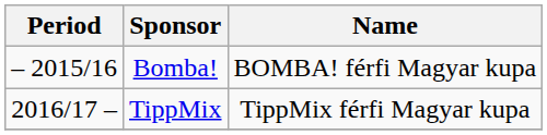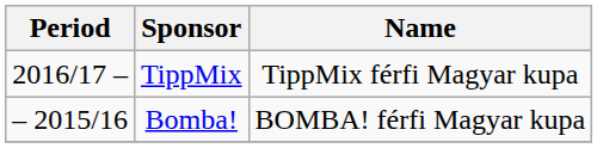rows swapped: Bomba! <-> TippMix
